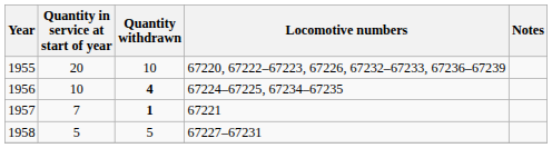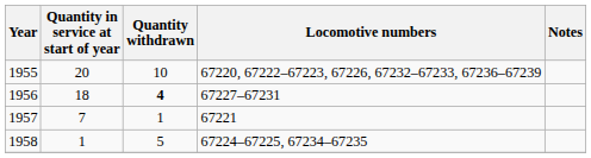1956 | Quantity in service at start of year: 10 -> 18
1956 | Locomotive numbers: 67224–67225, 67234–67235 -> 67227–67231
1957 | Quantity withdrawn: bold -> normal
1958 | Quantity in service at start of year: 5 -> 1
1958 | Locomotive numbers: 67227–67231 -> 67224–67225, 67234–67235
